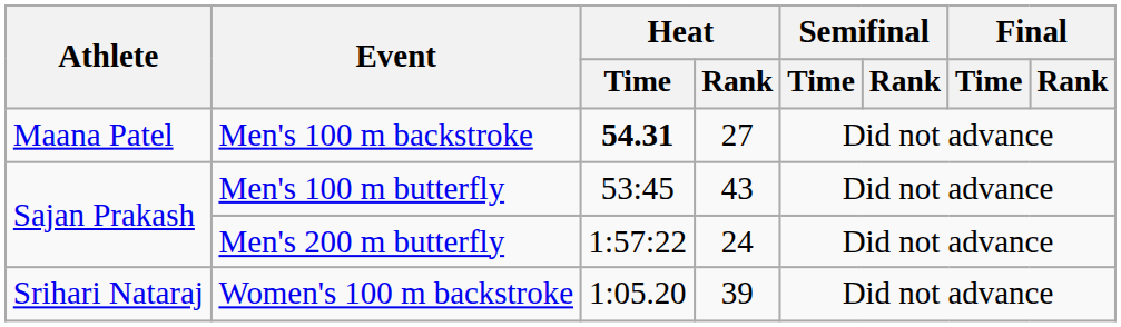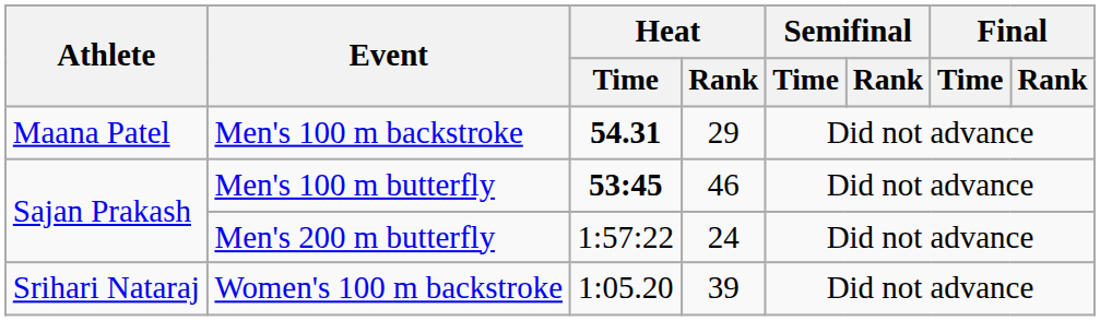Men's 100 m backstroke | Heat / Rank: 27 -> 29
Men's 100 m butterfly | Heat / Time: normal -> bold
Men's 100 m butterfly | Heat / Rank: 43 -> 46
